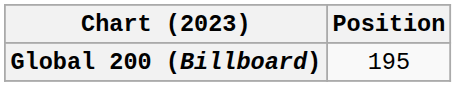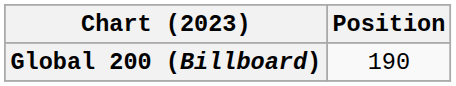Global 200 (Billboard) | Position: 195 -> 190
